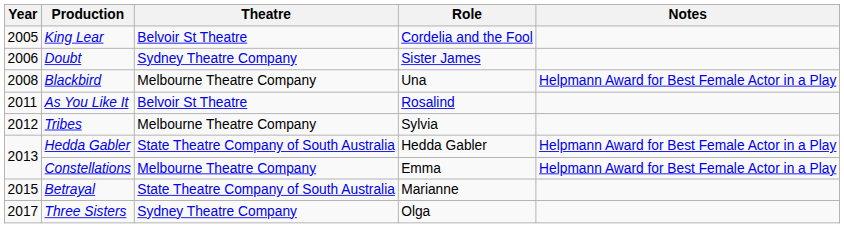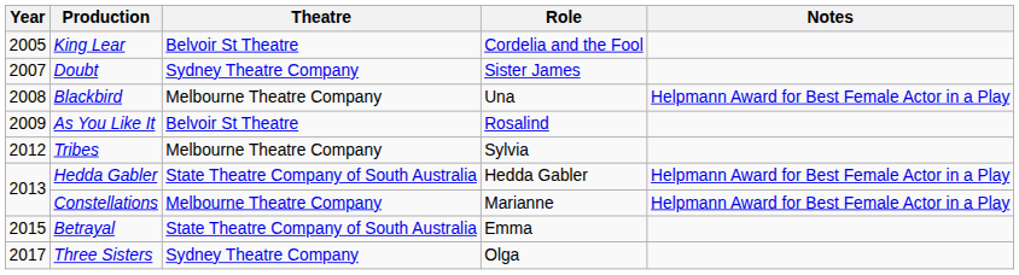Doubt | Year: 2006 -> 2007
As You Like It | Year: 2011 -> 2009
Constellations | Role: Emma -> Marianne
Betrayal | Role: Marianne -> Emma
